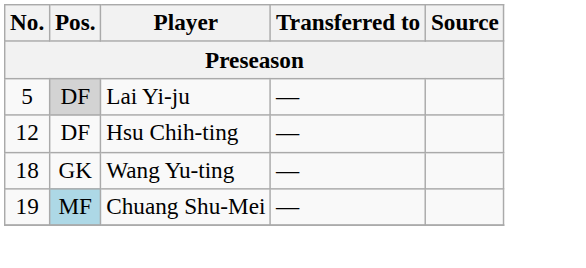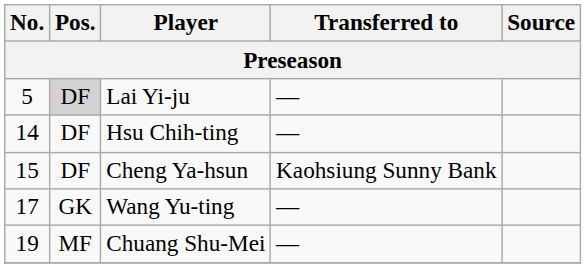Hsu Chih-ting | No.: 12 -> 14
+ row: 15 | DF | Cheng Ya-hsun | Kaohsiung Sunny Bank
Wang Yu-ting | No.: 18 -> 17
Chuang Shu-Mei | Pos.: lightblue background -> no background
